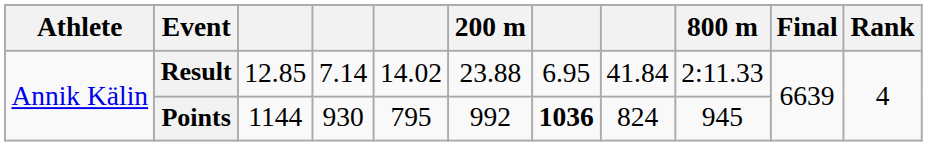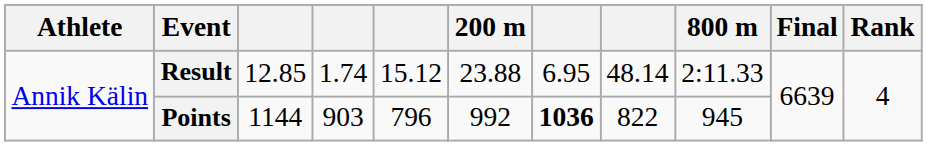Result | column 4: 7.14 -> 1.74
Result | column 5: 14.02 -> 15.12
Result | column 8: 41.84 -> 48.14
Points | column 4: 930 -> 903
Points | column 5: 795 -> 796
Points | column 8: 824 -> 822
